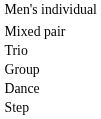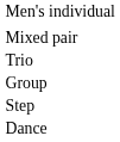rows swapped: Dance <-> Step
